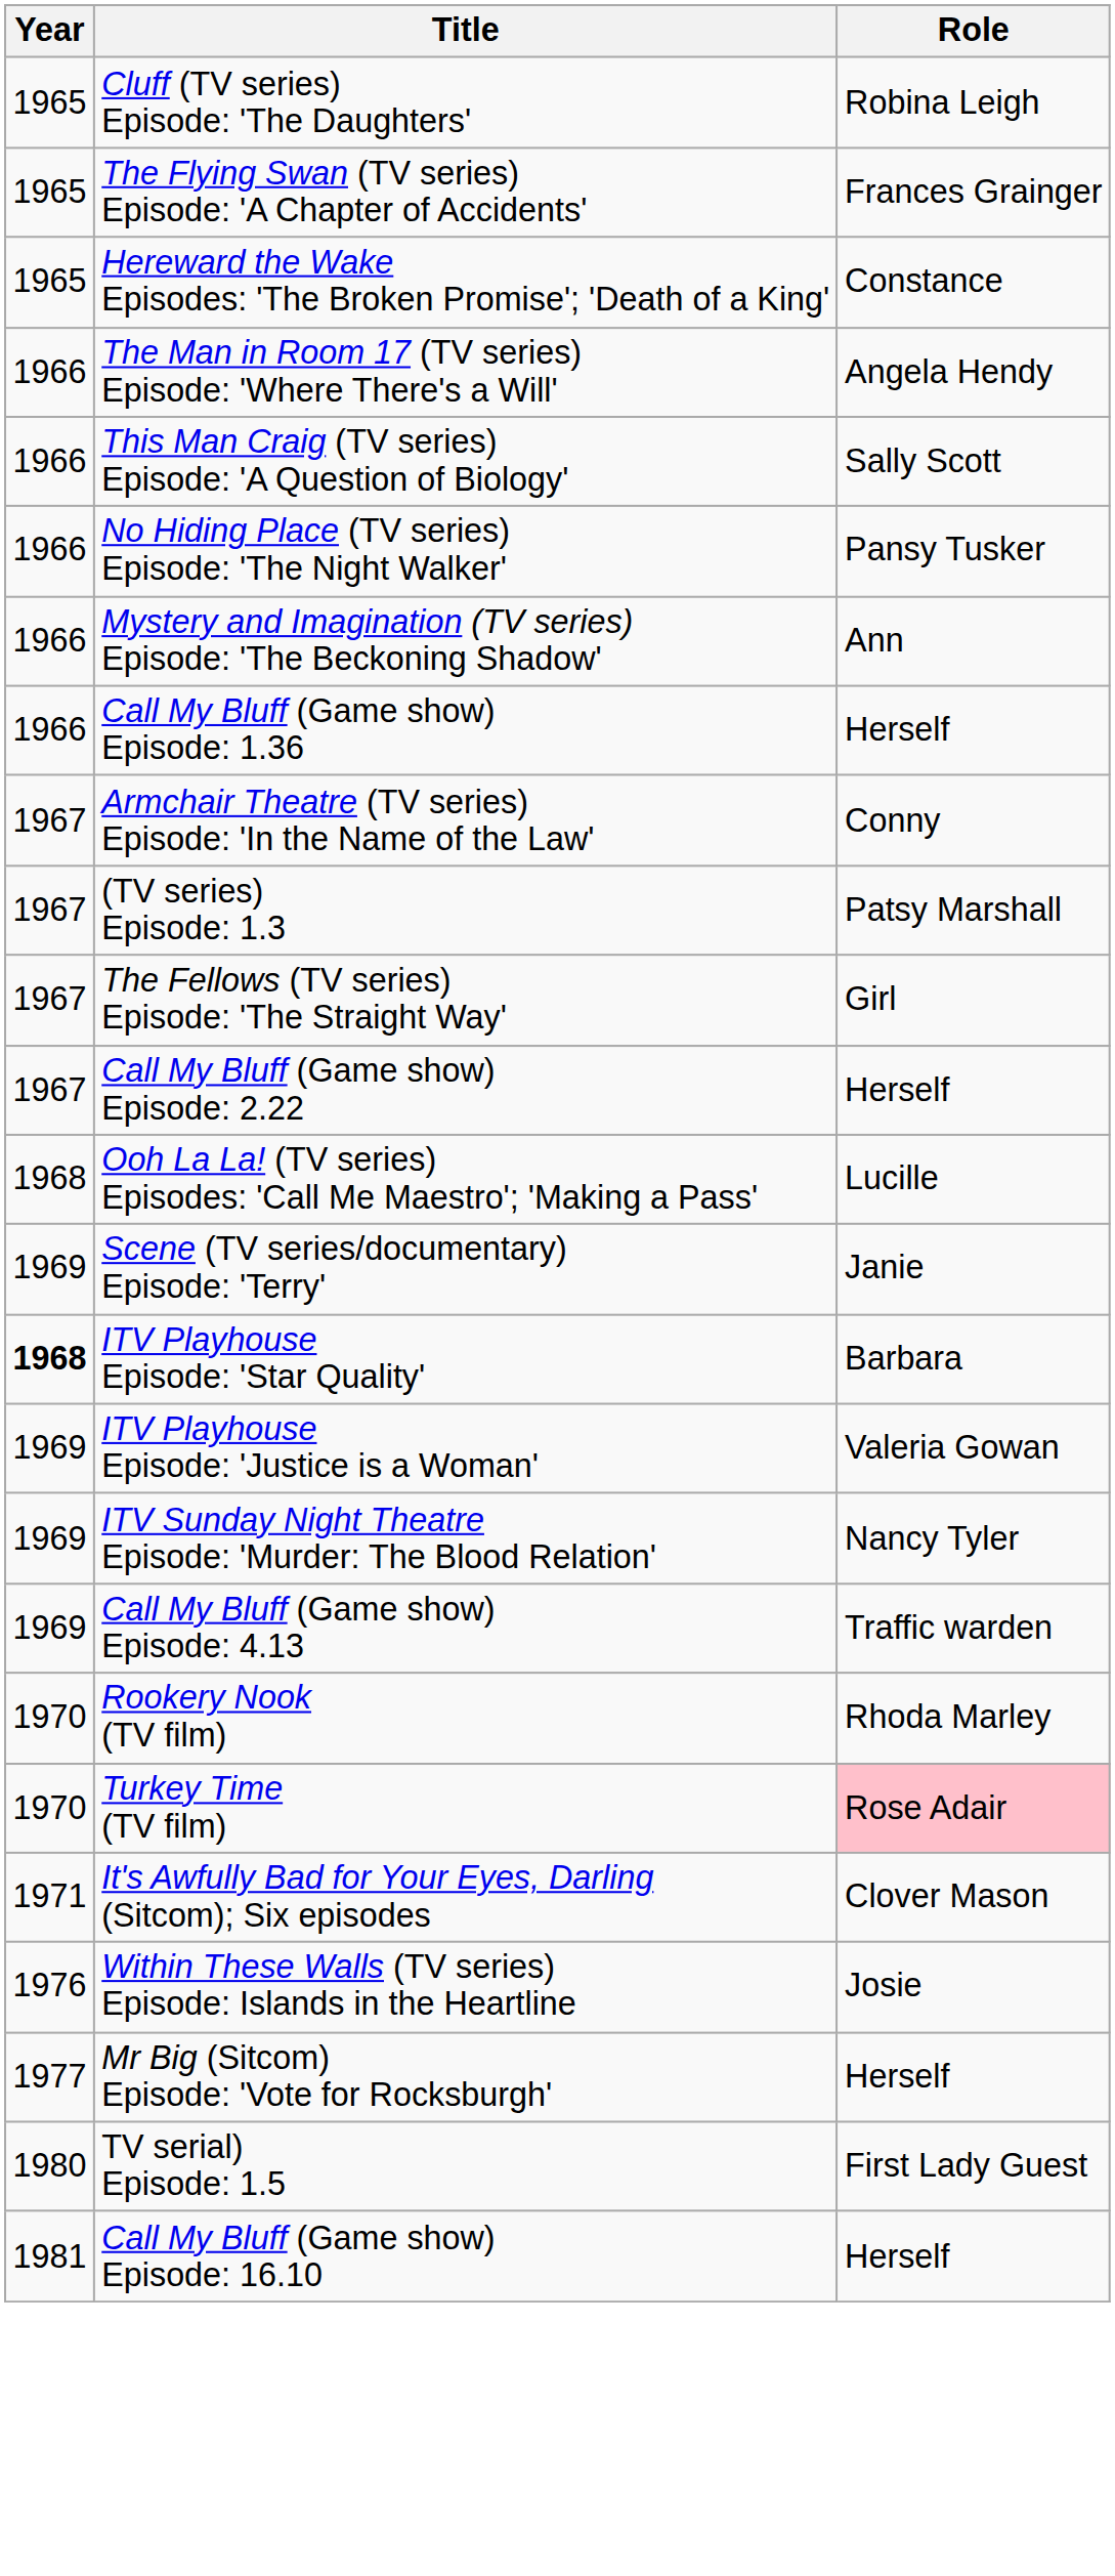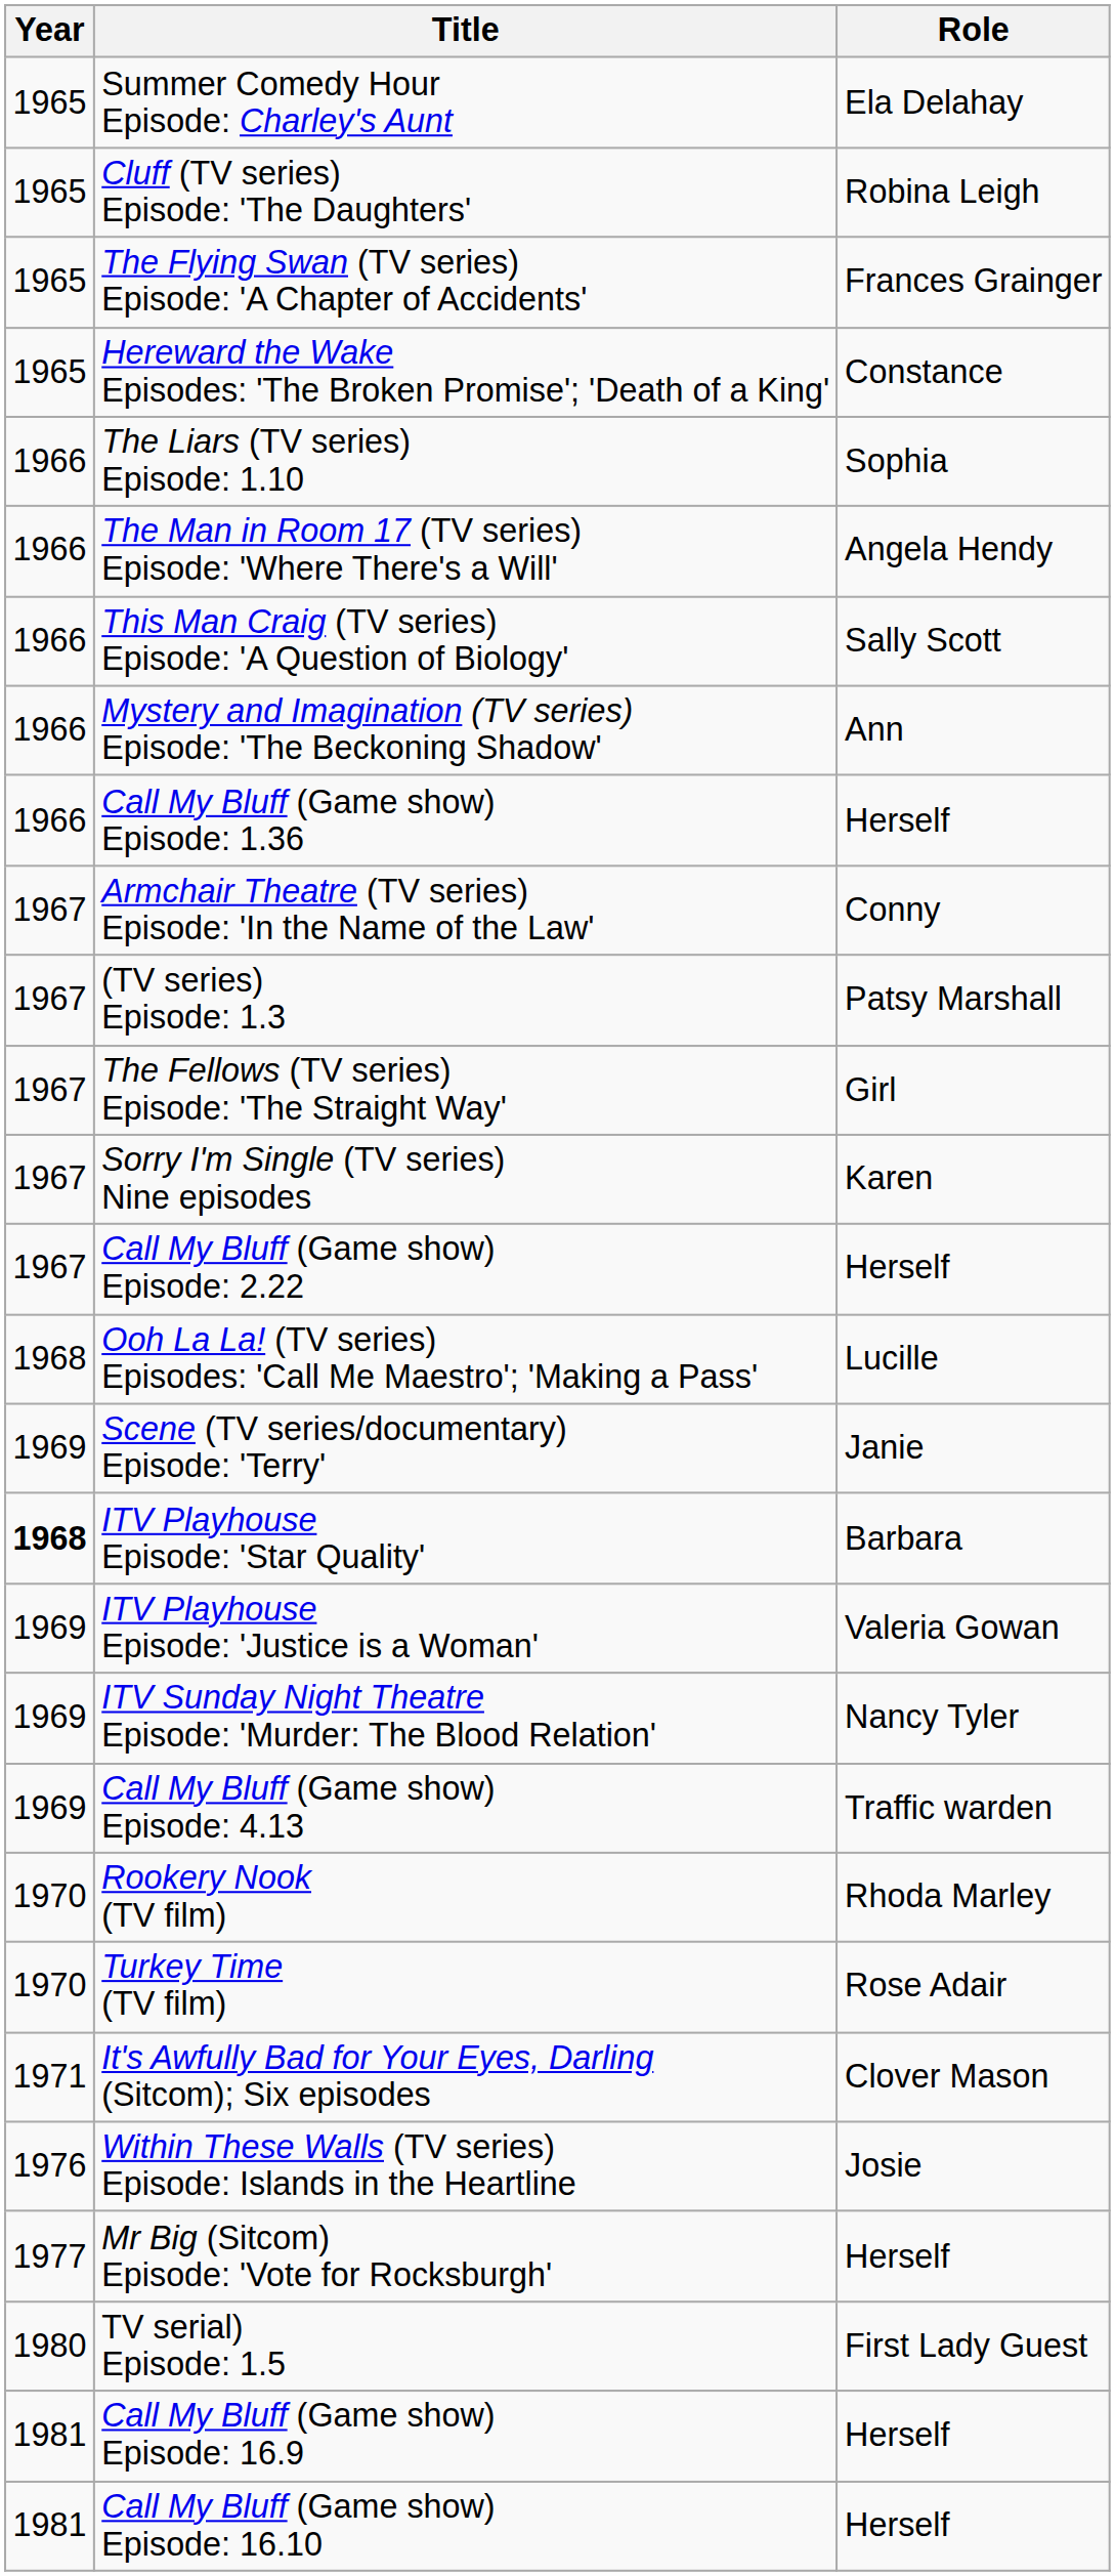+ row: 1965 | Summer Comedy Hour Episode: Charley's Aunt | Ela Delahay
+ row: 1966 | The Liars (TV series) Episode: 1.10 | Sophia
- row: 1966 | No Hiding Place (TV series) Episode: 'The Night Walker' | Pansy Tusker
+ row: 1967 | Sorry I'm Single (TV series) Nine episodes | Karen
Turkey Time (TV film) | Role: pink background -> no background
+ row: 1981 | Call My Bluff (Game show) Episode: 16.9 | Herself
